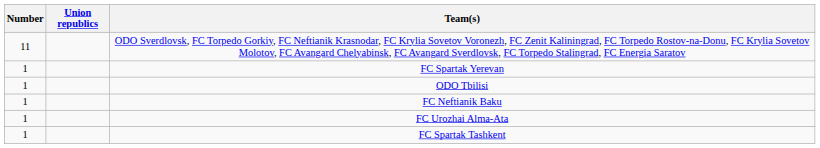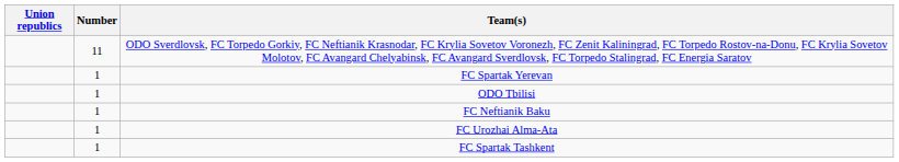columns swapped: Number <-> Union republics
